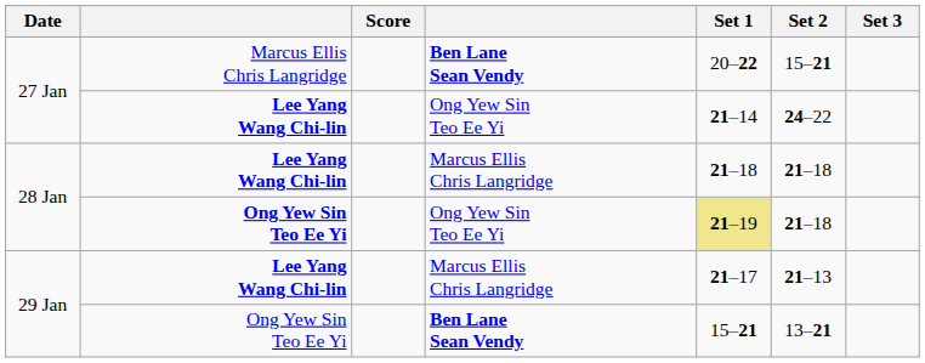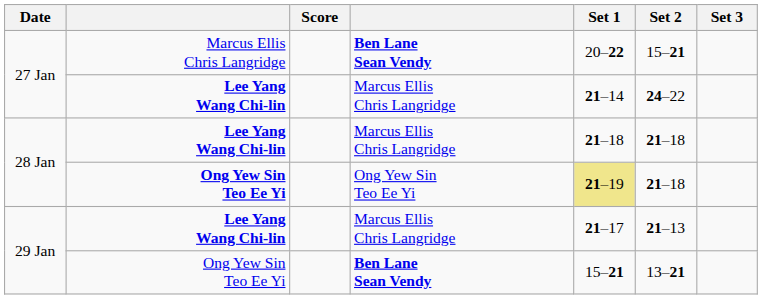27 Jan / Lee Yang Wang Chi-lin | column 4: Ong Yew Sin Teo Ee Yi -> Marcus Ellis Chris Langridge
